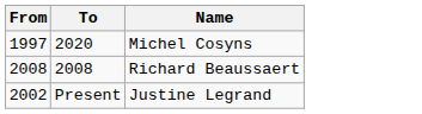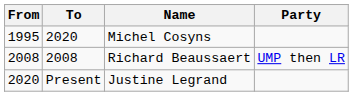+ column: Party | UMP then LR
Michel Cosyns | From: 1997 -> 1995
Justine Legrand | From: 2002 -> 2020
